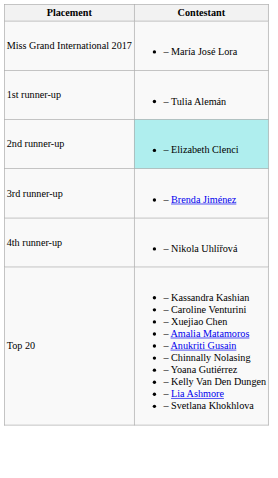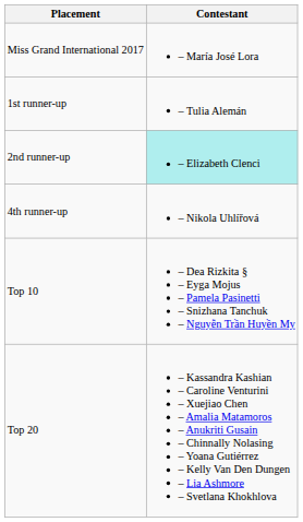- row: 3rd runner-up | – Brenda Jiménez
+ row: Top 10 | – Dea Rizkita § – Eyga Mojus – Pamela Pasinetti – Snizhana Tanchuk – Nguyễn Trần Huyền My
